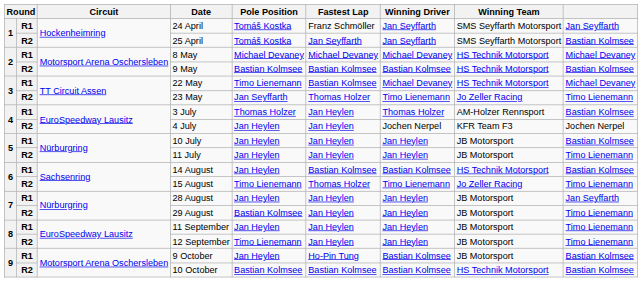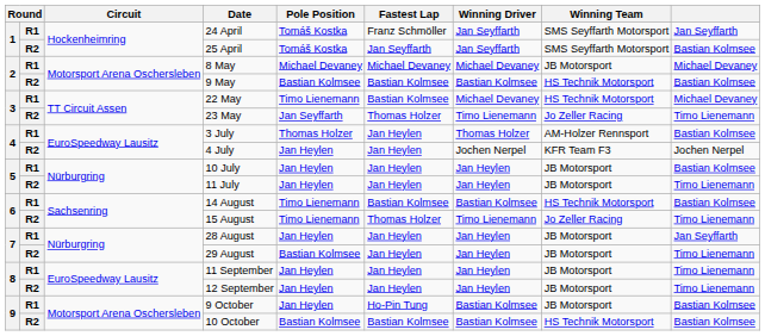8 May | Winning Team: HS Technik Motorsport -> JB Motorsport
14 August | Pole Position: Jan Heylen -> Timo Lienemann
12 September | Pole Position: Timo Lienemann -> Jan Heylen
